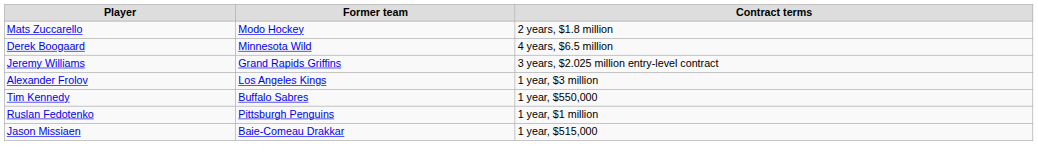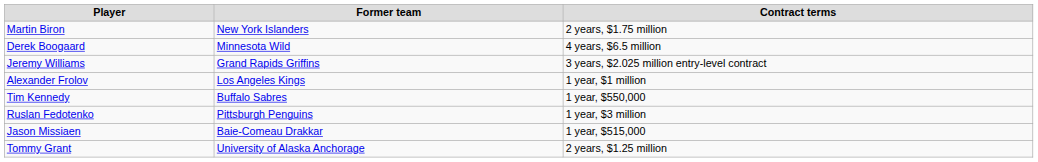- row: Mats Zuccarello | Modo Hockey | 2 years, $1.8 million
+ row: Martin Biron | New York Islanders | 2 years, $1.75 million
Alexander Frolov | Contract terms: 1 year, $3 million -> 1 year, $1 million
Ruslan Fedotenko | Contract terms: 1 year, $1 million -> 1 year, $3 million
+ row: Tommy Grant | University of Alaska Anchorage | 2 years, $1.25 million
